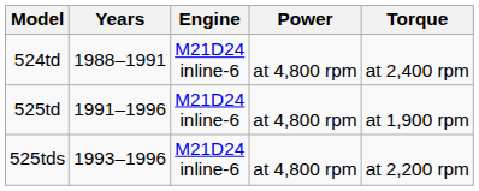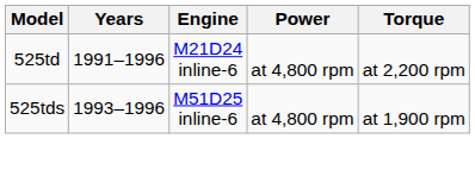- row: 524td | 1988–1991 | M21D24 inline-6 | at 4,800 rpm | at 2,400 rpm
525td | Torque: at 1,900 rpm -> at 2,200 rpm
525tds | Engine: M21D24 inline-6 -> M51D25 inline-6
525tds | Torque: at 2,200 rpm -> at 1,900 rpm
